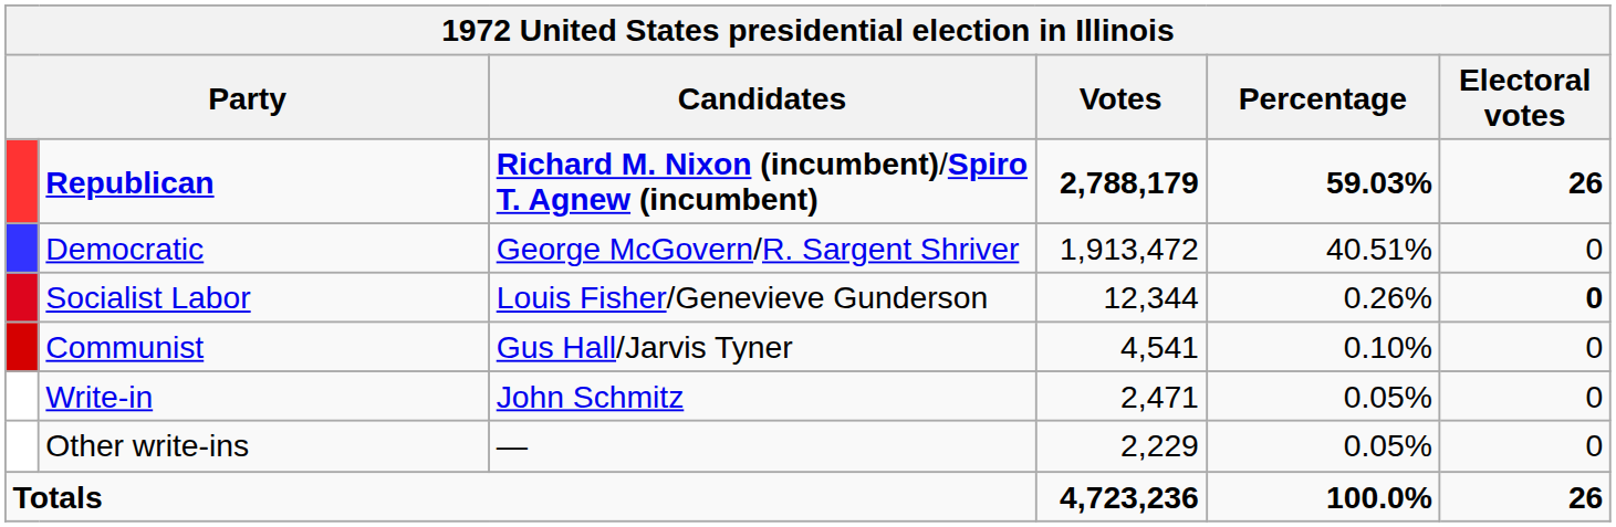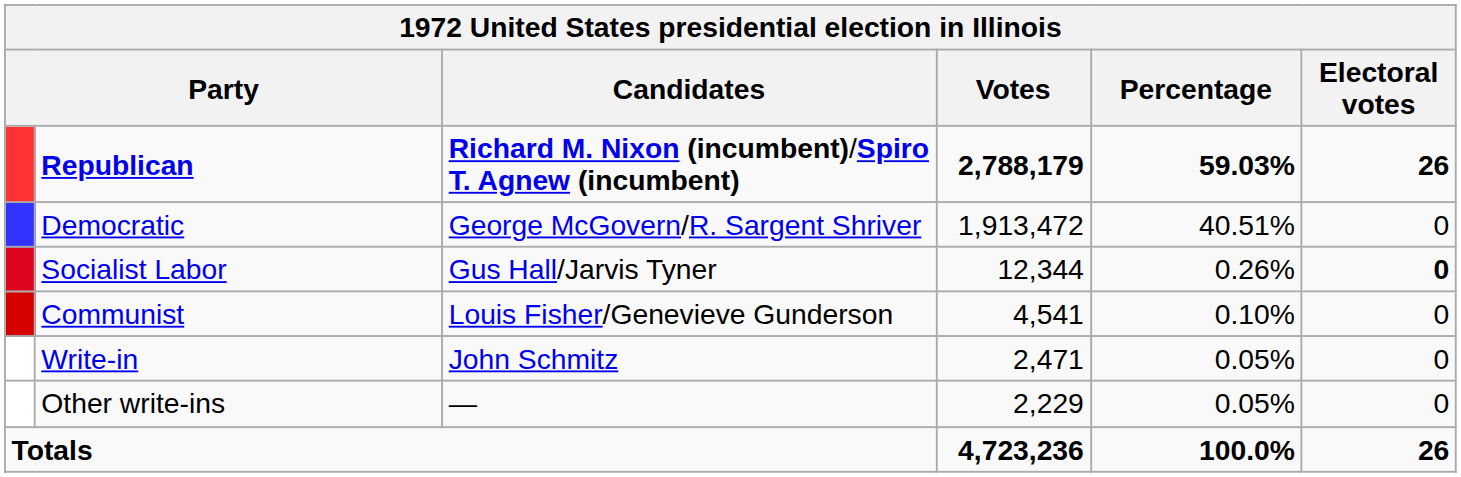Socialist Labor | Candidates: Louis Fisher/Genevieve Gunderson -> Gus Hall/Jarvis Tyner
Communist | Candidates: Gus Hall/Jarvis Tyner -> Louis Fisher/Genevieve Gunderson
